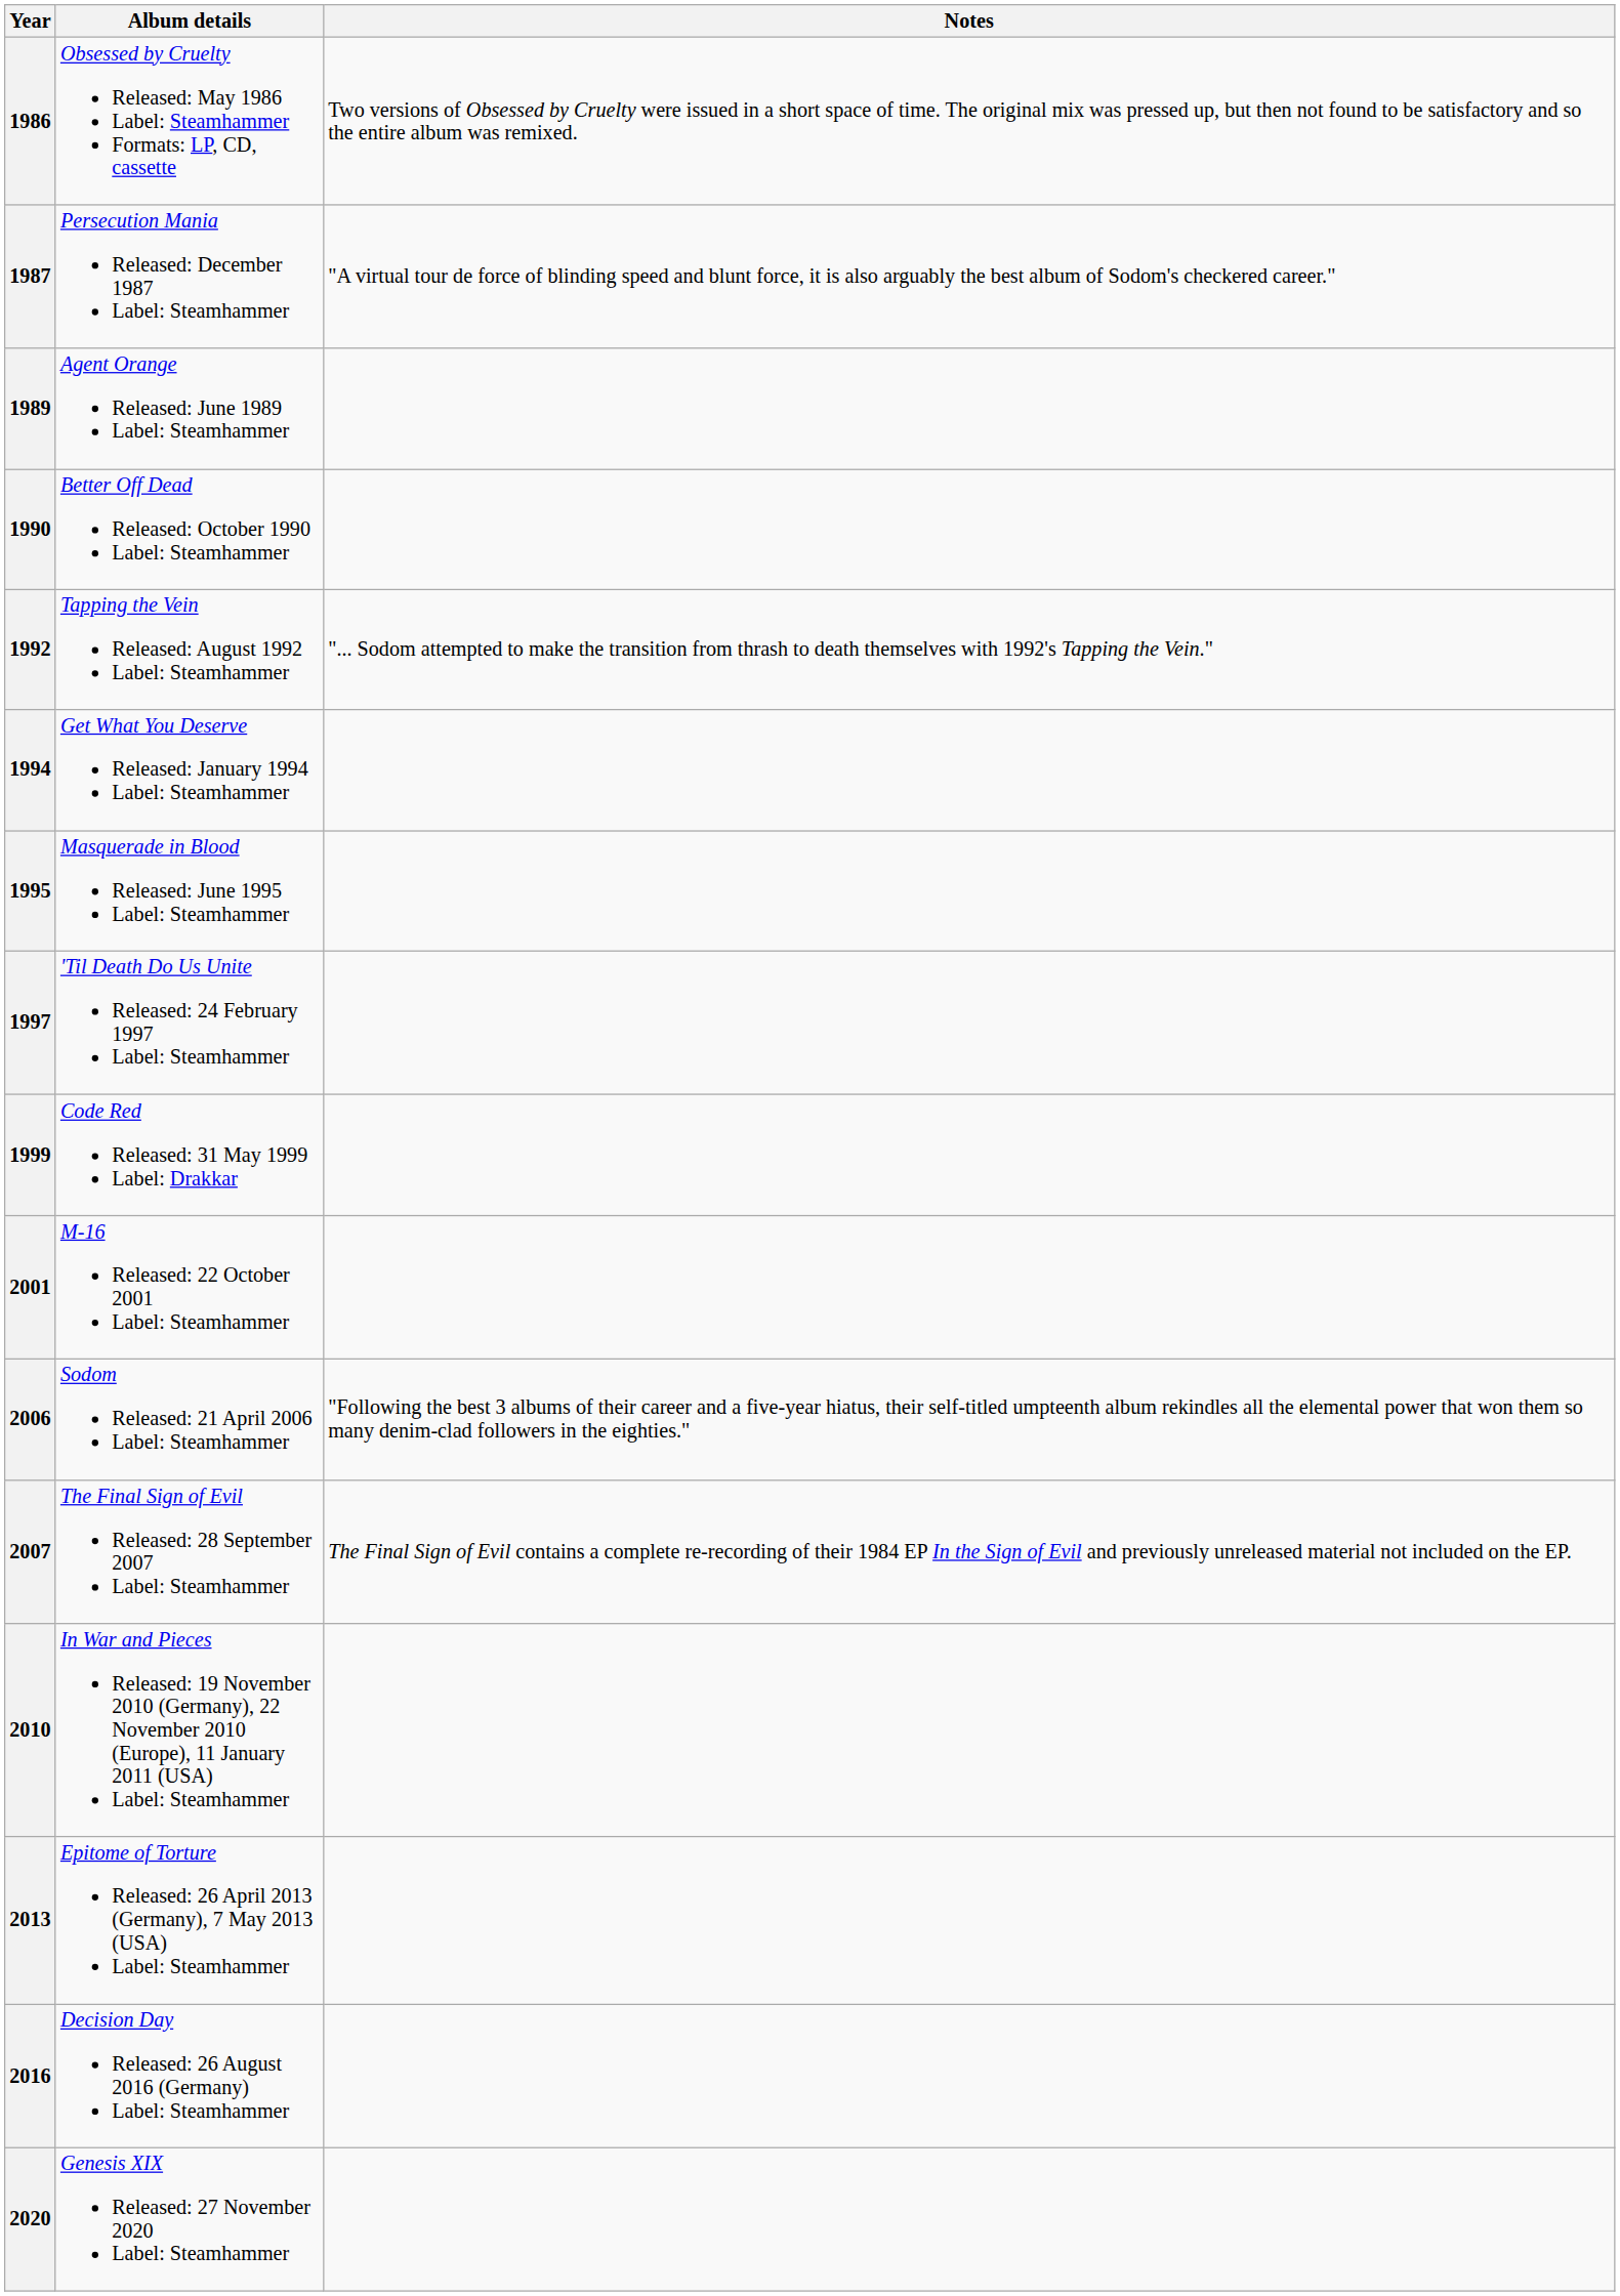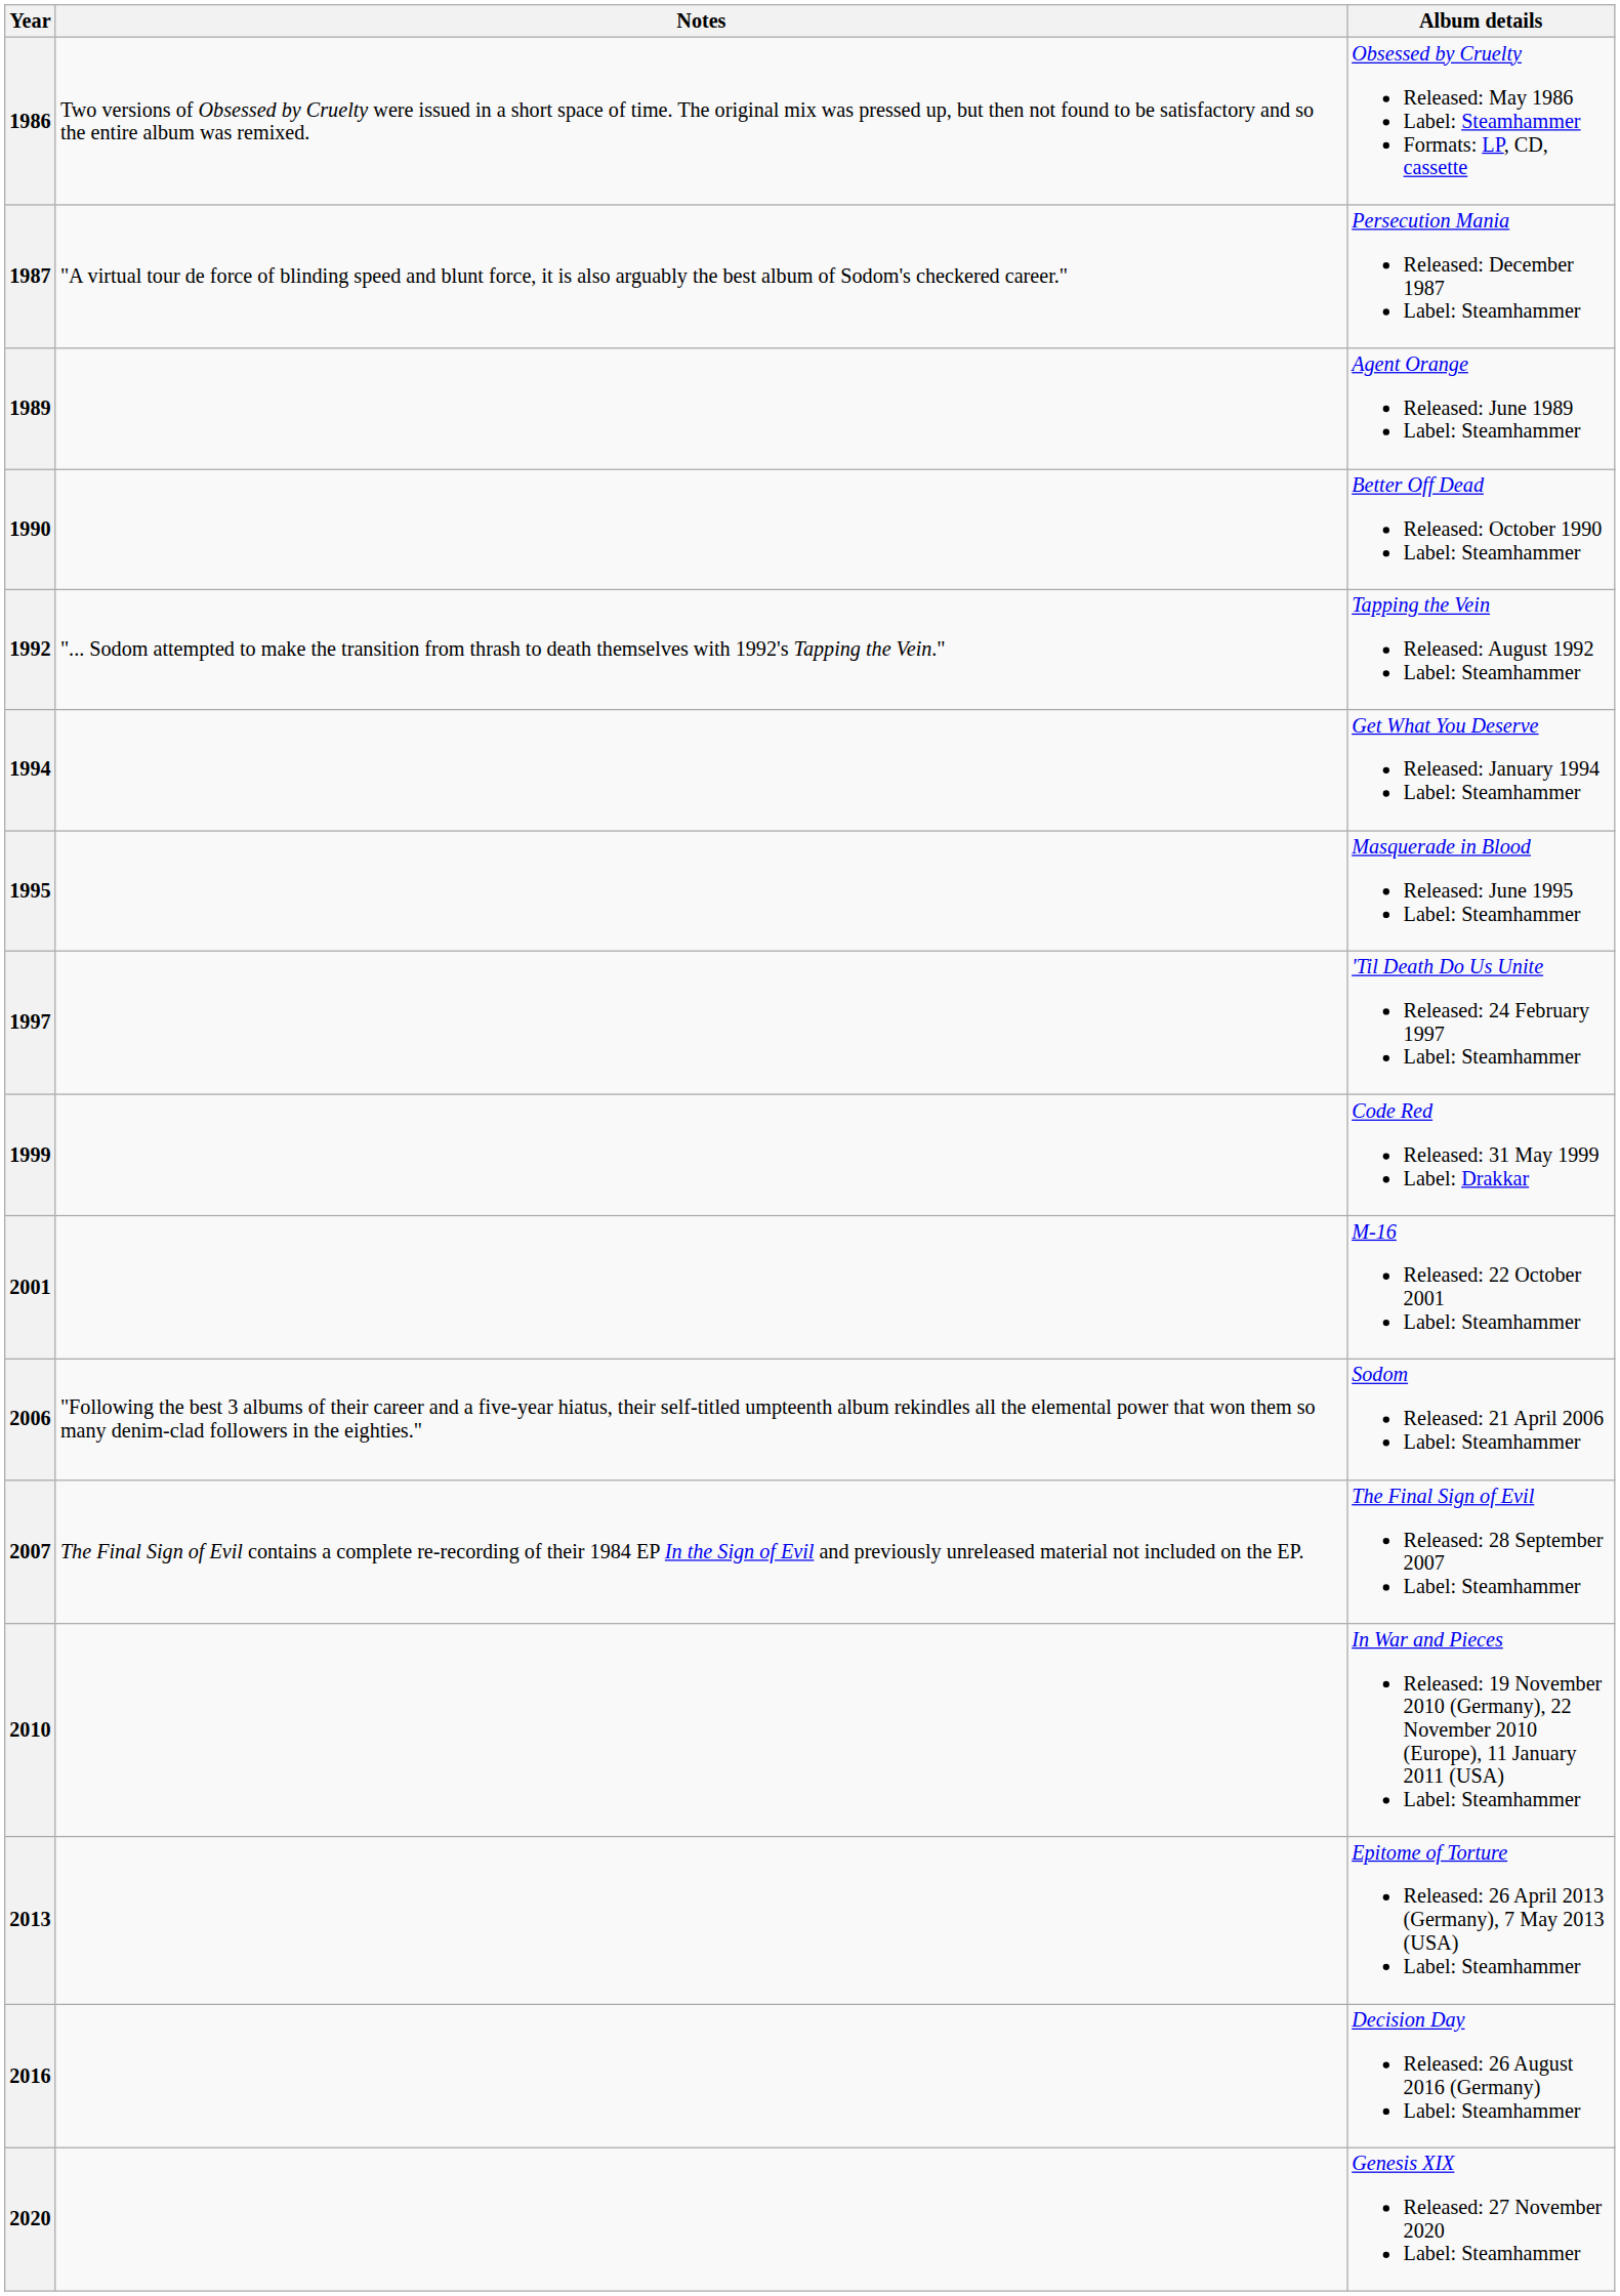columns swapped: Album details <-> Notes
